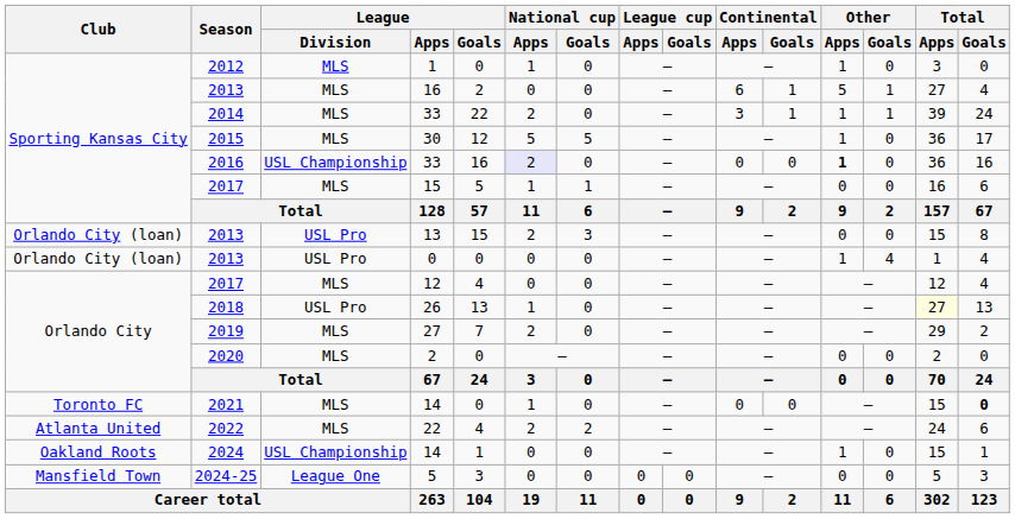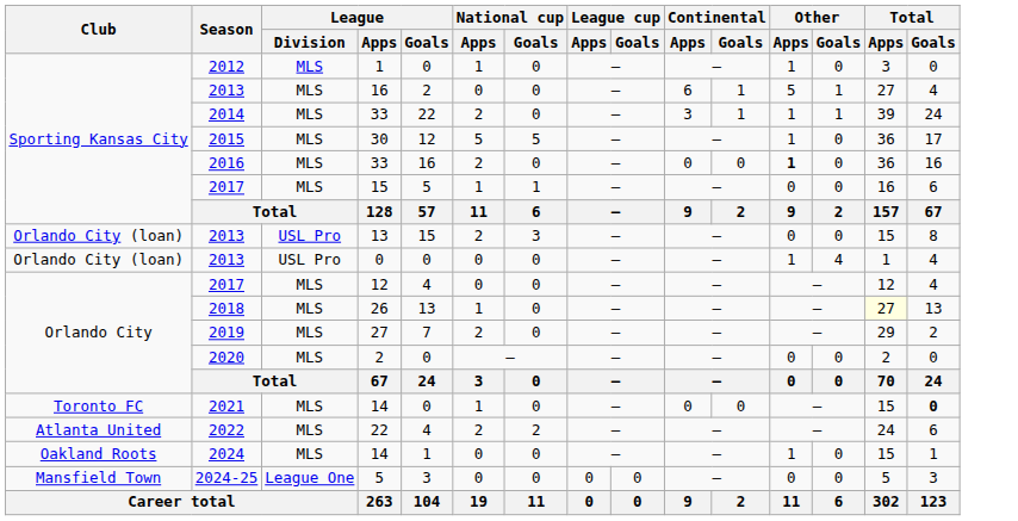2016 / 33 | League / Division: USL Championship -> MLS
2016 / 33 | National cup / Apps: lavender background -> no background
26 | League / Division: USL Pro -> MLS
2024 / 14 | League / Division: USL Championship -> MLS
